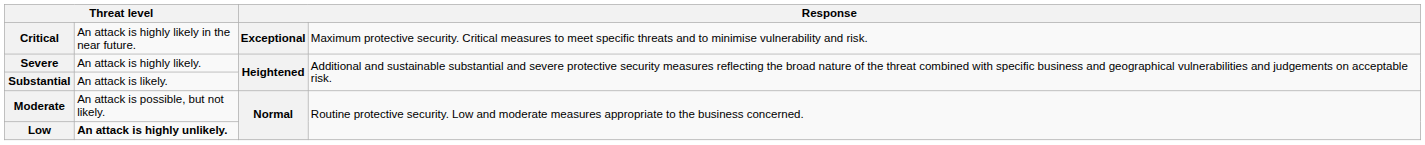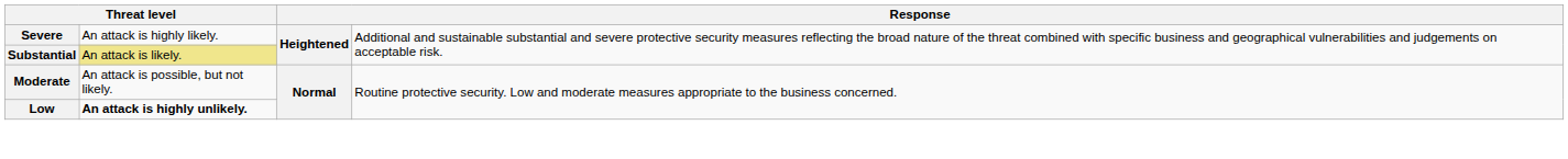- row: Critical | An attack is highly likely in the near future. | Exceptional | Maximum protective security. Critical measures to meet specific threats and to minimise vulnerability and risk.
Substantial | column 2: no background -> khaki background
